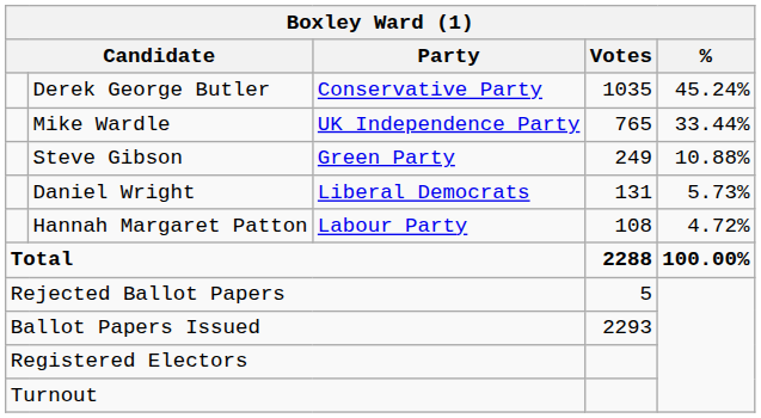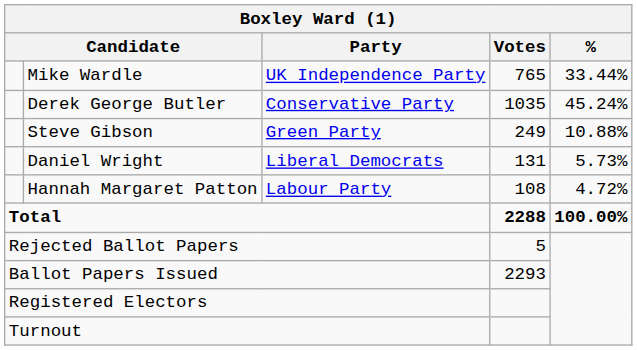rows swapped: Derek George Butler <-> Mike Wardle
